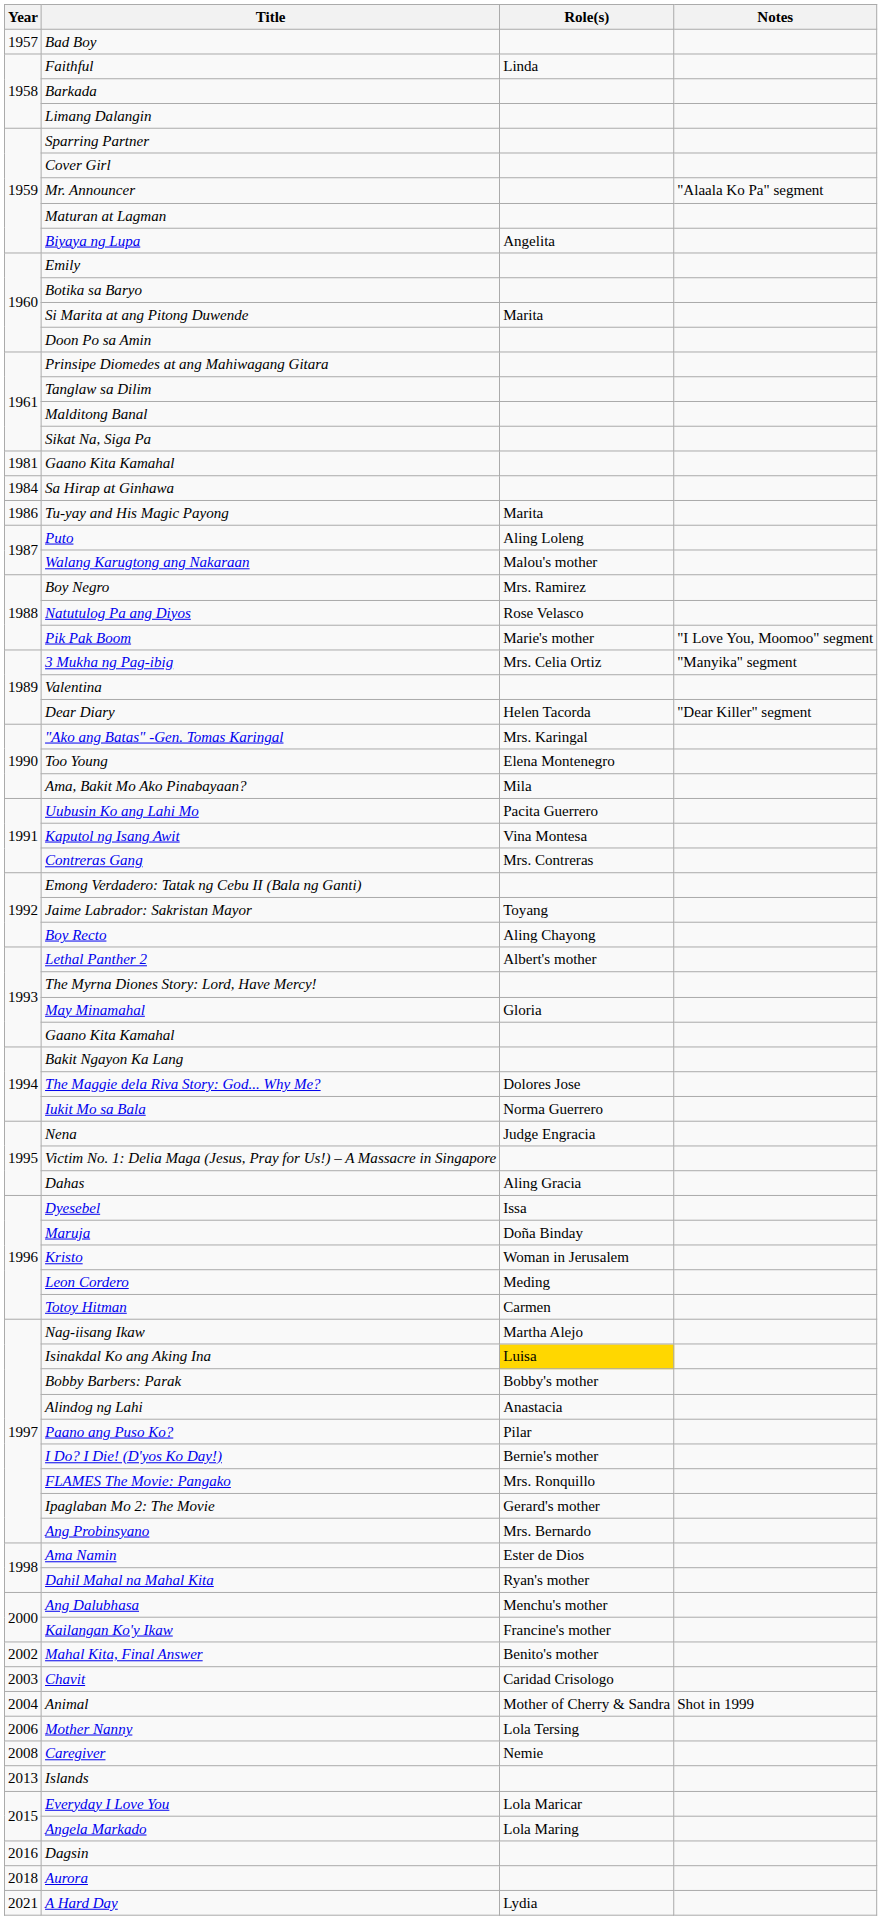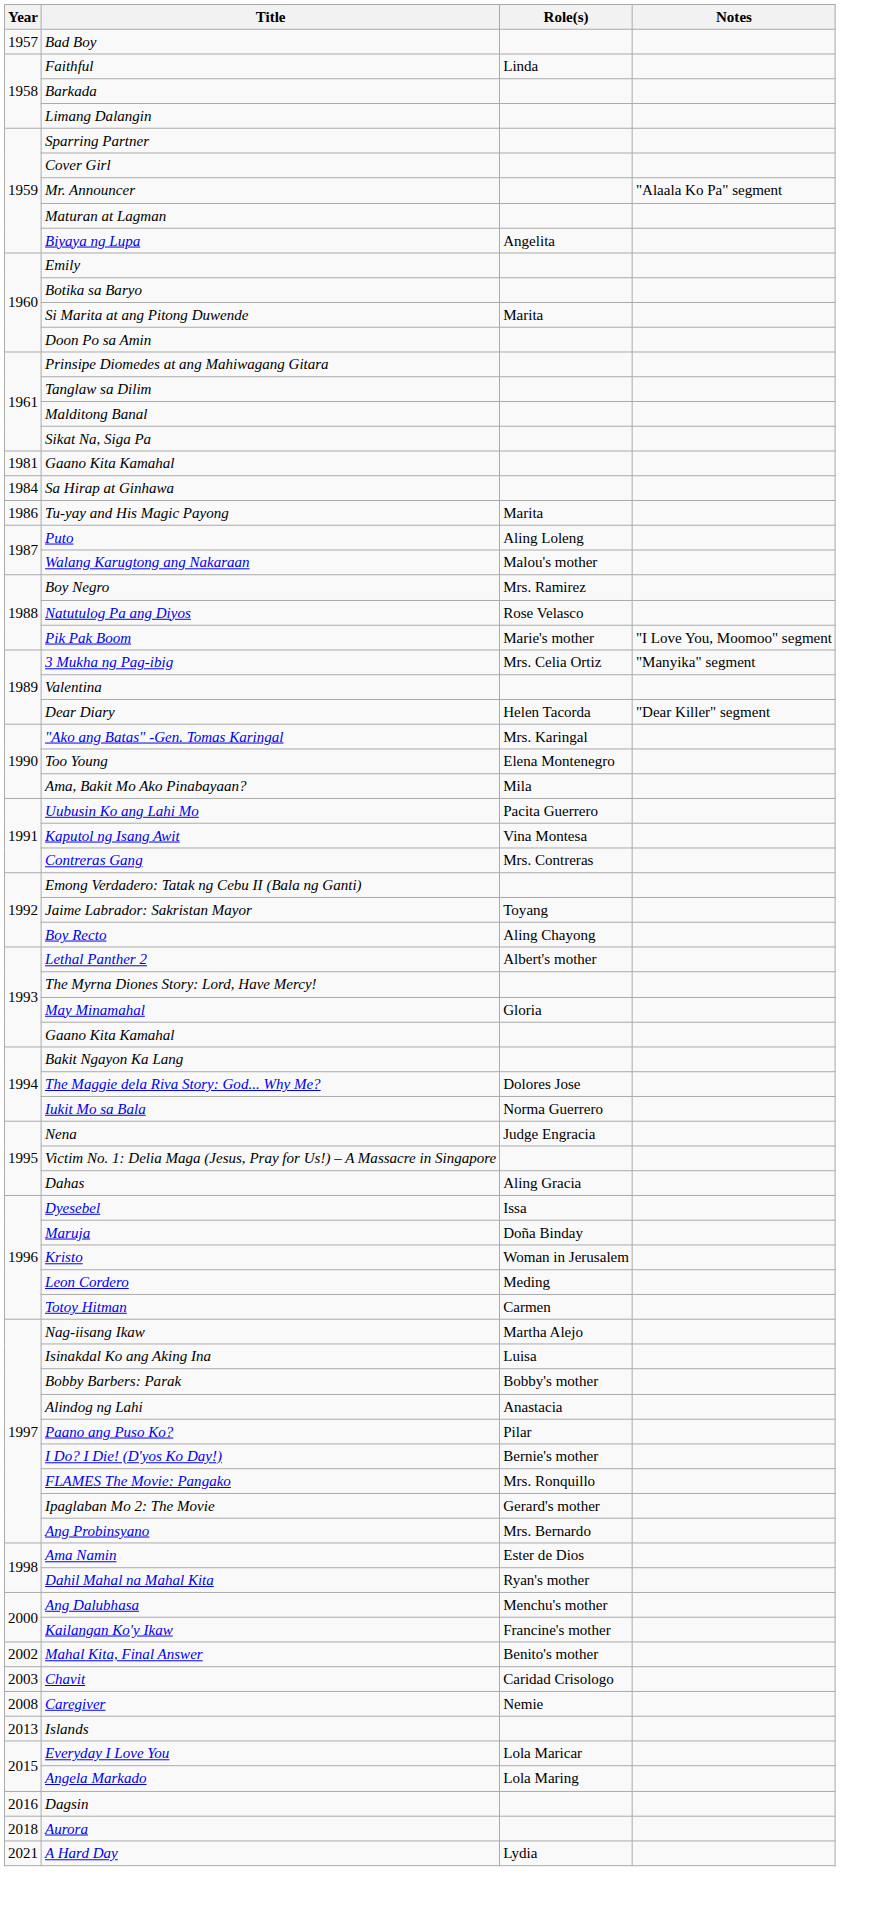Isinakdal Ko ang Aking Ina | Role(s): gold background -> no background
- row: 2004 | Animal | Mother of Cherry & Sandra | Shot in 1999
- row: 2006 | Mother Nanny | Lola Tersing
